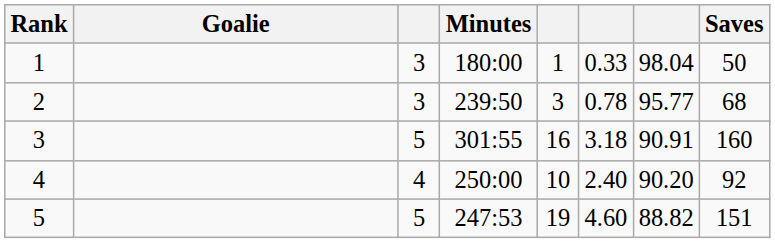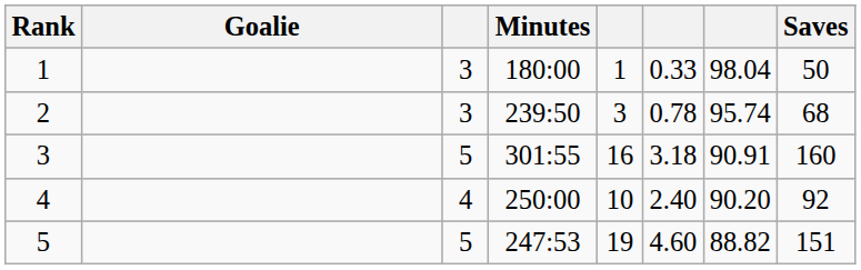2 | column 7: 95.77 -> 95.74
